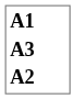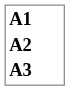rows swapped: A2 <-> A3
